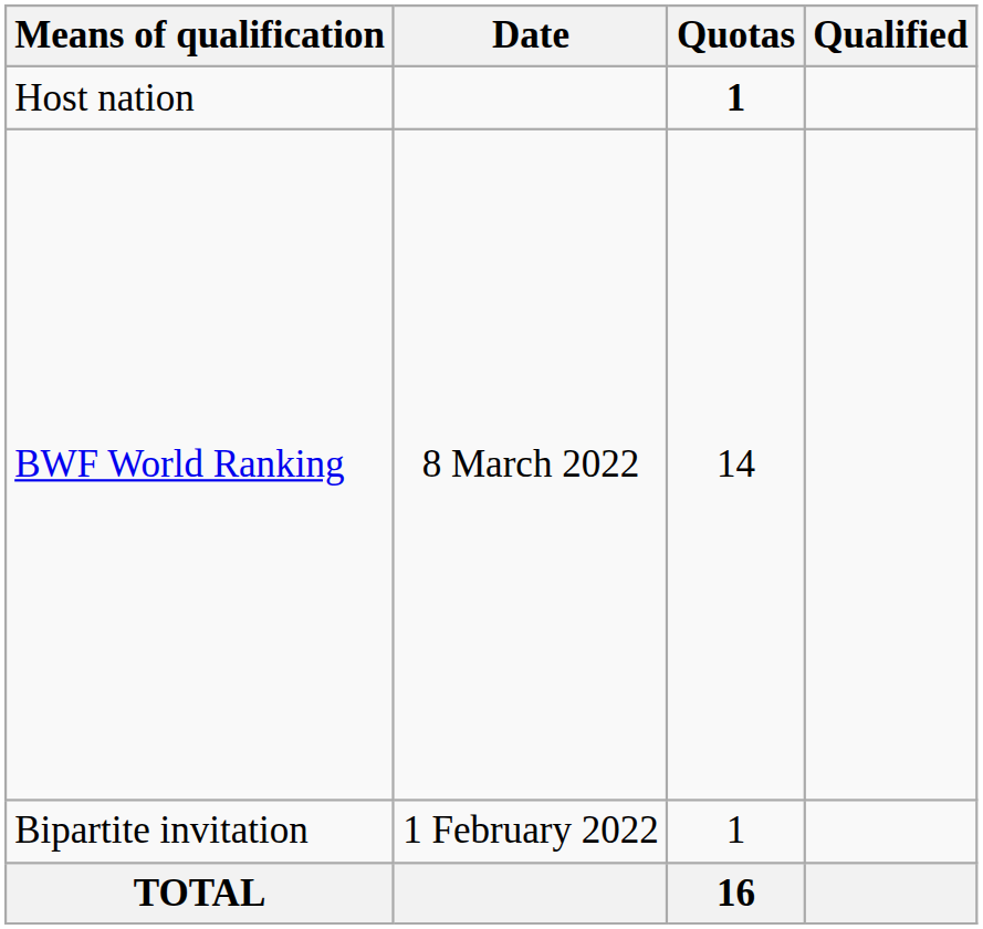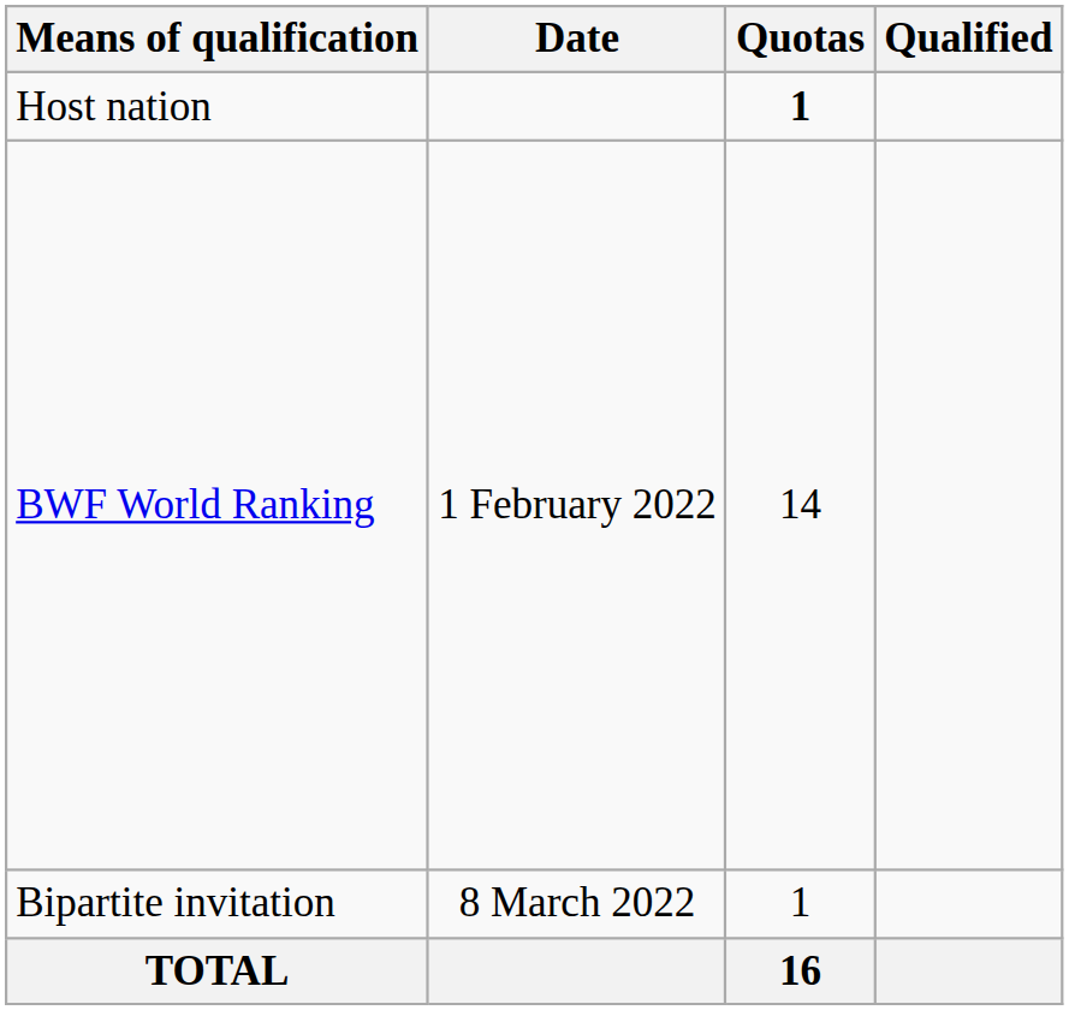BWF World Ranking | Date: 8 March 2022 -> 1 February 2022
Bipartite invitation | Date: 1 February 2022 -> 8 March 2022
